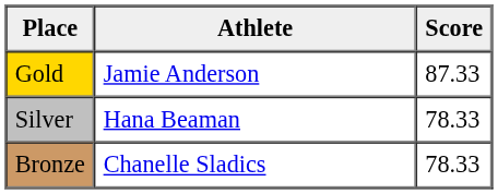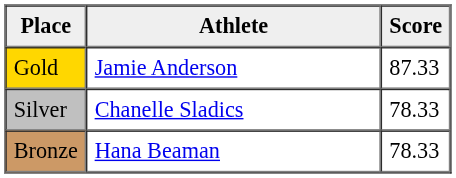Silver | Athlete: Hana Beaman -> Chanelle Sladics
Bronze | Athlete: Chanelle Sladics -> Hana Beaman
